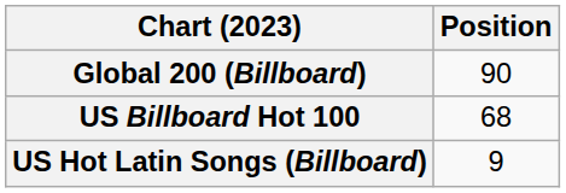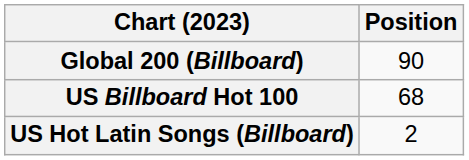US Hot Latin Songs (Billboard) | Position: 9 -> 2
